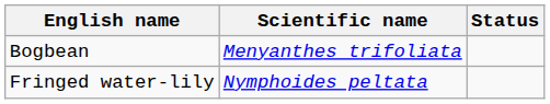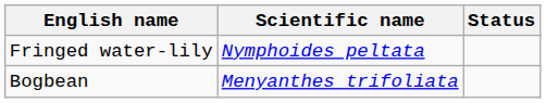rows swapped: Bogbean <-> Fringed water-lily
